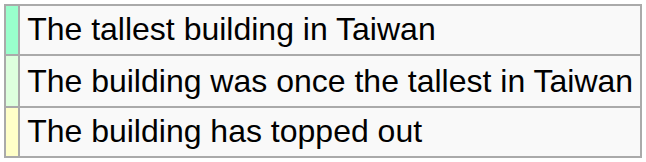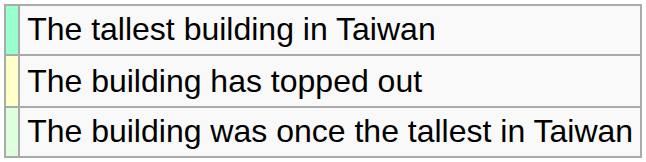rows swapped: The building was once the tallest in Taiwan <-> The building has topped out
